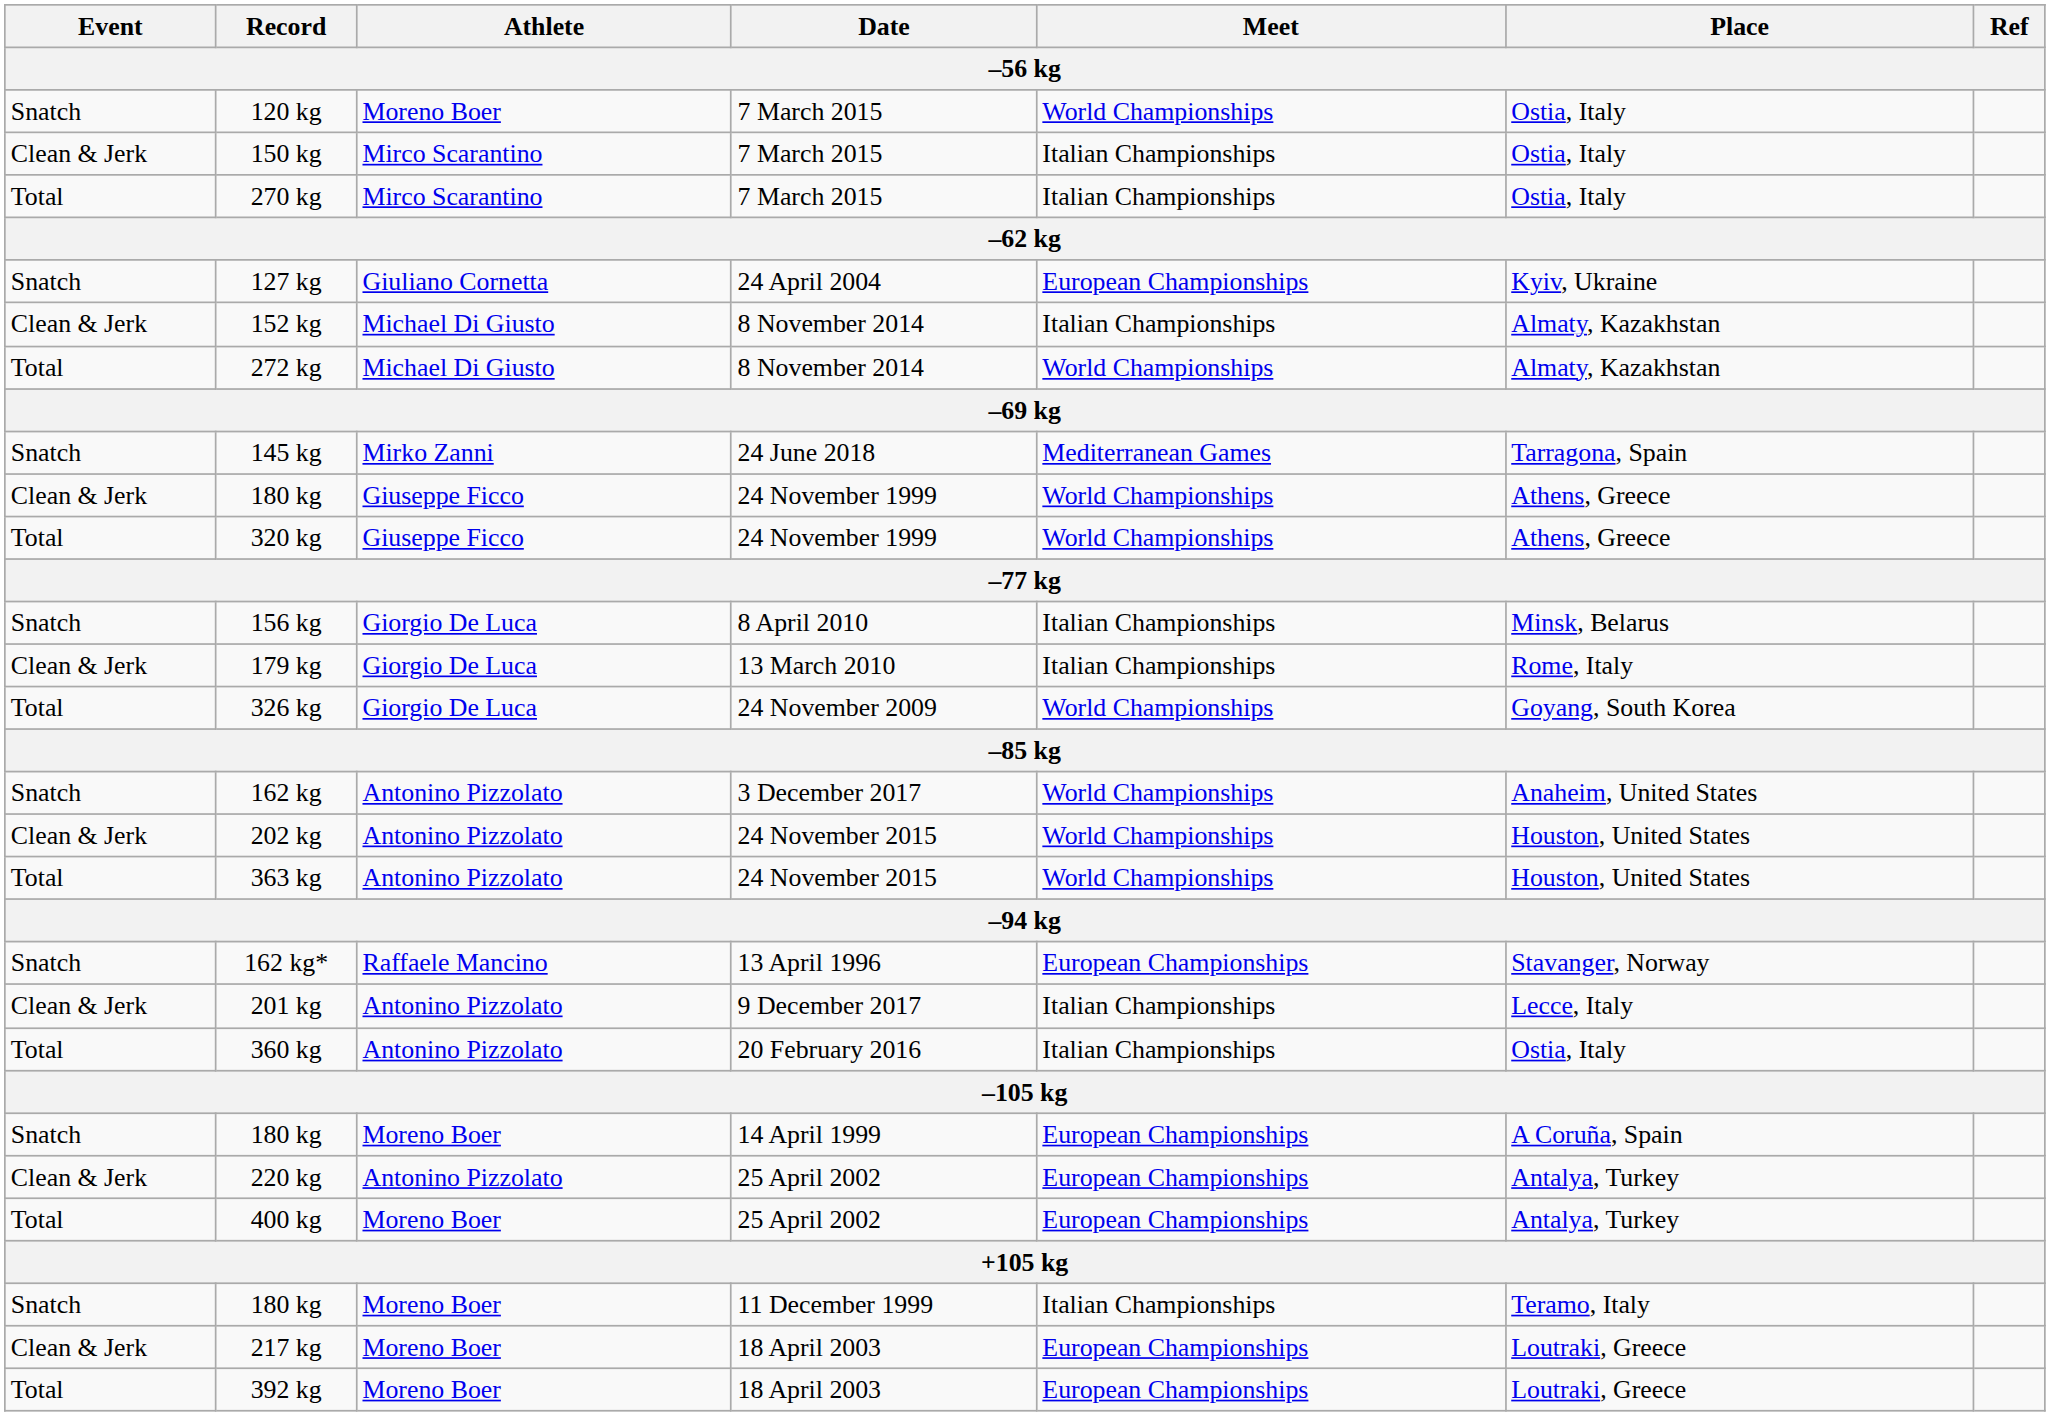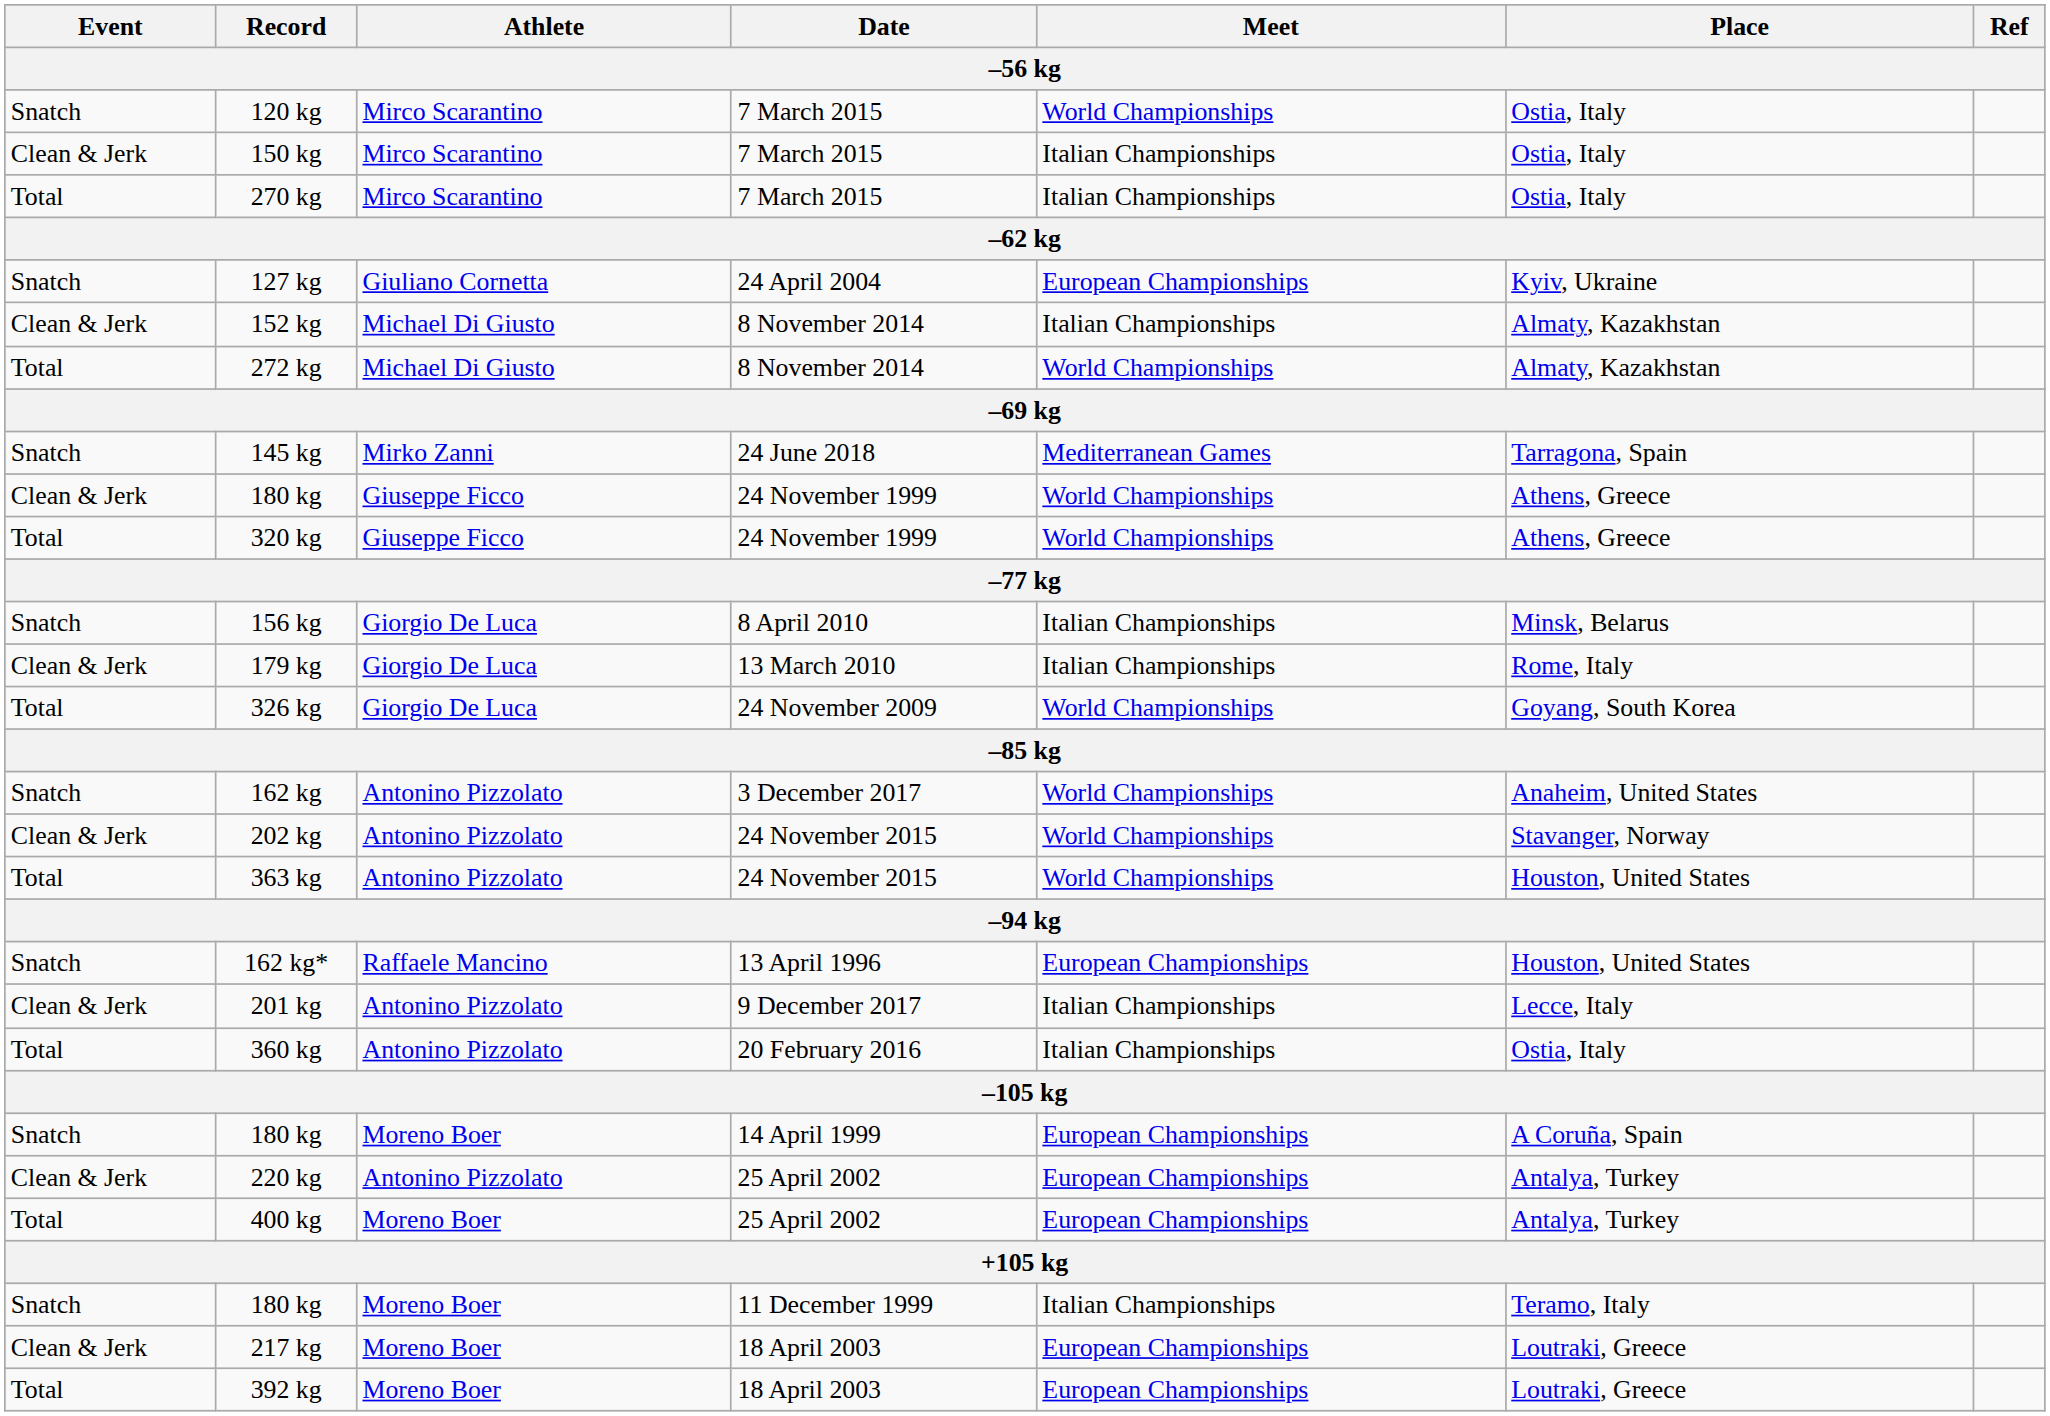120 kg | Athlete: Moreno Boer -> Mirco Scarantino
202 kg | Place: Houston, United States -> Stavanger, Norway
162 kg* | Place: Stavanger, Norway -> Houston, United States
